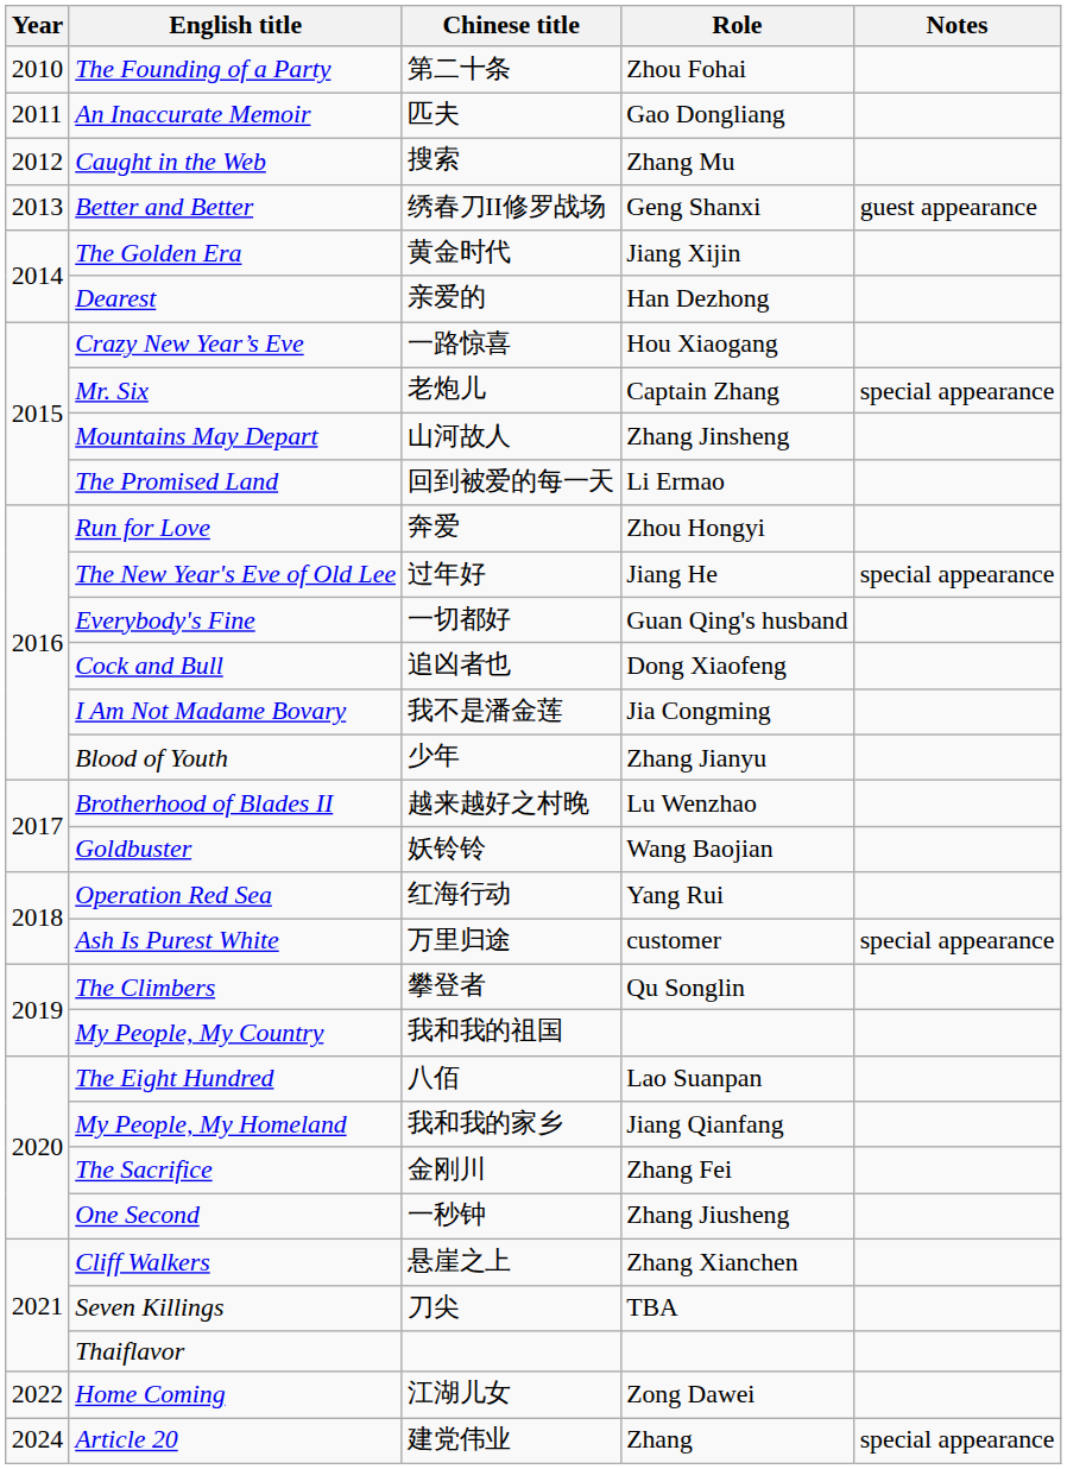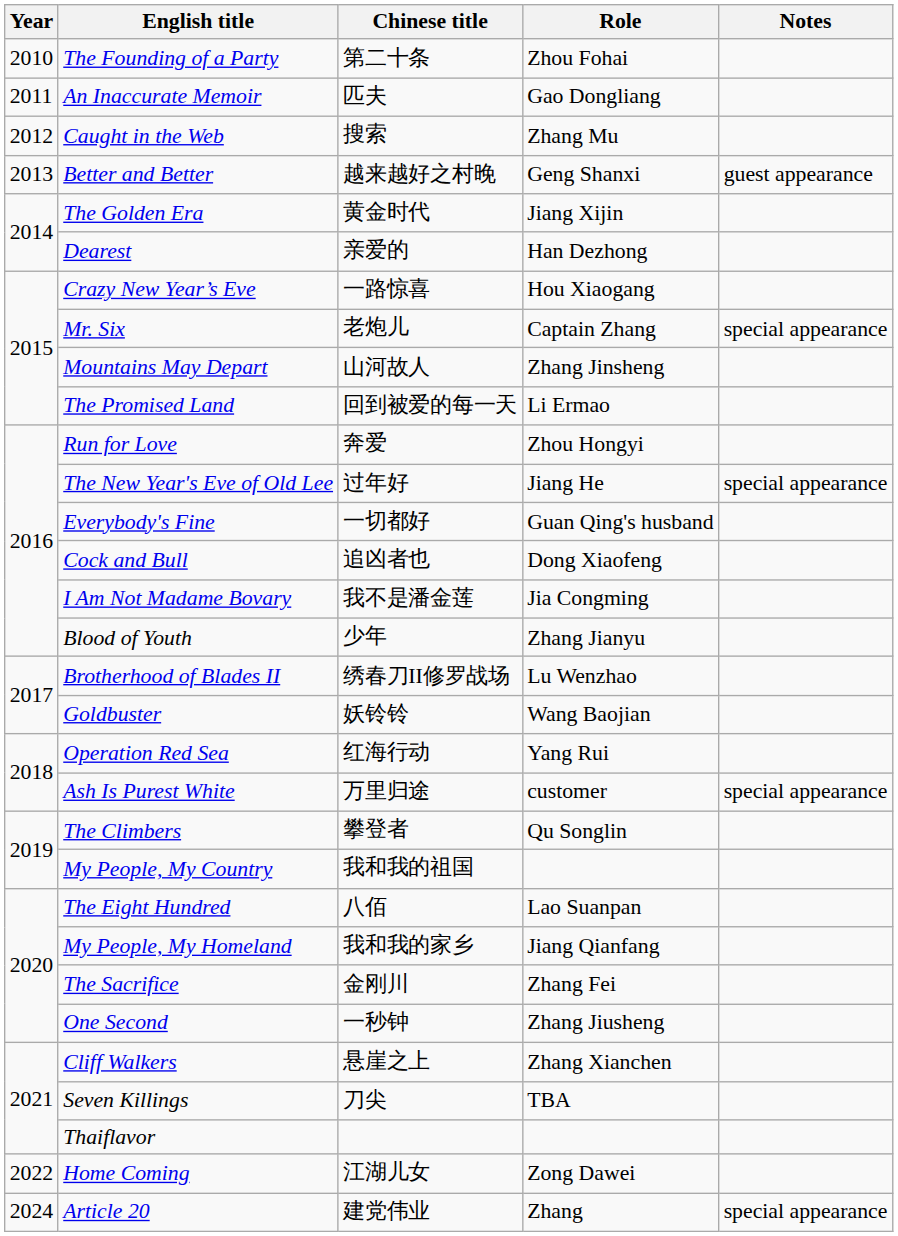Better and Better | Chinese title: 绣春刀II修罗战场 -> 越来越好之村晚
Brotherhood of Blades II | Chinese title: 越来越好之村晚 -> 绣春刀II修罗战场
